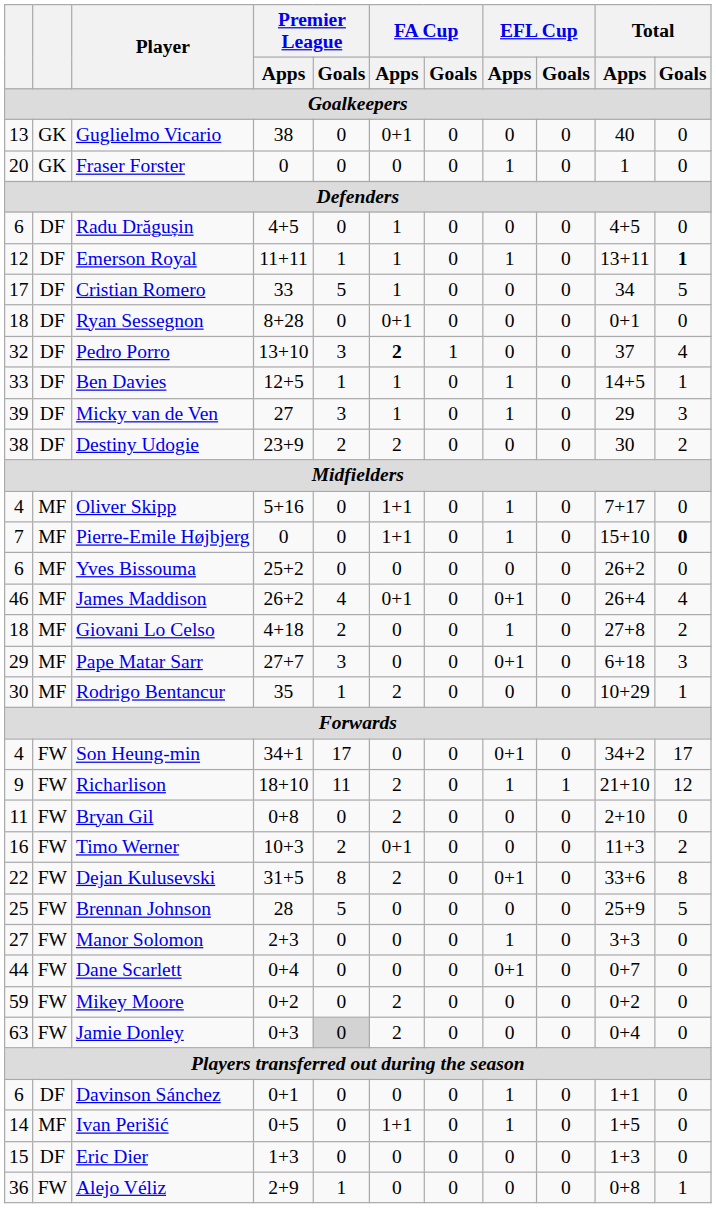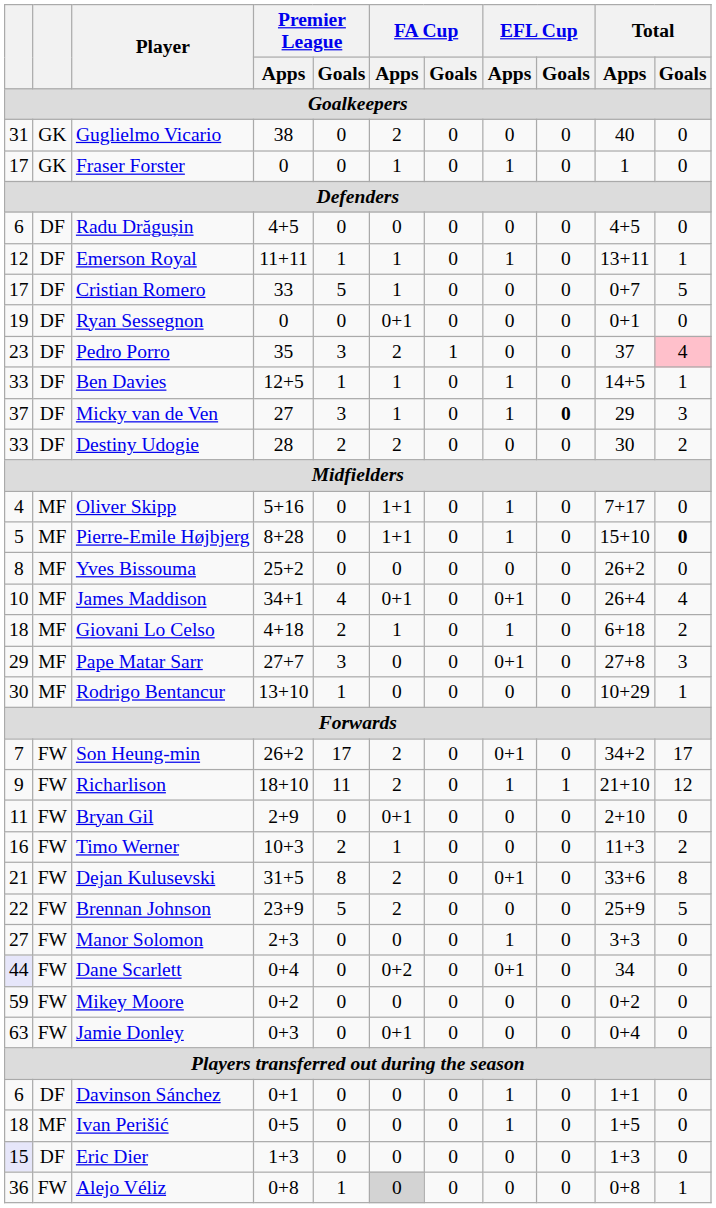Guglielmo Vicario | column 1: 13 -> 31
Guglielmo Vicario | FA Cup / Apps: 0+1 -> 2
Fraser Forster | column 1: 20 -> 17
Fraser Forster | FA Cup / Apps: 0 -> 1
Radu Drăgușin | FA Cup / Apps: 1 -> 0
Emerson Royal | Total / Goals: bold -> normal
Cristian Romero | Total / Apps: 34 -> 0+7
Ryan Sessegnon | column 1: 18 -> 19
Ryan Sessegnon | Premier League / Apps: 8+28 -> 0
Pedro Porro | column 1: 32 -> 23
Pedro Porro | Premier League / Apps: 13+10 -> 35
Pedro Porro | FA Cup / Apps: bold -> normal
Pedro Porro | Total / Goals: no background -> pink background
Micky van de Ven | column 1: 39 -> 37
Micky van de Ven | EFL Cup / Goals: normal -> bold
Destiny Udogie | column 1: 38 -> 33
Destiny Udogie | Premier League / Apps: 23+9 -> 28
Pierre-Emile Højbjerg | column 1: 7 -> 5
Pierre-Emile Højbjerg | Premier League / Apps: 0 -> 8+28
Yves Bissouma | column 1: 6 -> 8
James Maddison | column 1: 46 -> 10
James Maddison | Premier League / Apps: 26+2 -> 34+1
Giovani Lo Celso | FA Cup / Apps: 0 -> 1
Giovani Lo Celso | Total / Apps: 27+8 -> 6+18
Pape Matar Sarr | Total / Apps: 6+18 -> 27+8
Rodrigo Bentancur | Premier League / Apps: 35 -> 13+10
Rodrigo Bentancur | FA Cup / Apps: 2 -> 0
Son Heung-min | column 1: 4 -> 7
Son Heung-min | Premier League / Apps: 34+1 -> 26+2
Son Heung-min | FA Cup / Apps: 0 -> 2
Bryan Gil | Premier League / Apps: 0+8 -> 2+9
Bryan Gil | FA Cup / Apps: 2 -> 0+1
Timo Werner | FA Cup / Apps: 0+1 -> 1
Dejan Kulusevski | column 1: 22 -> 21
Brennan Johnson | column 1: 25 -> 22
Brennan Johnson | Premier League / Apps: 28 -> 23+9
Brennan Johnson | FA Cup / Apps: 0 -> 2
Dane Scarlett | column 1: no background -> lavender background
Dane Scarlett | FA Cup / Apps: 0 -> 0+2
Dane Scarlett | Total / Apps: 0+7 -> 34
Mikey Moore | FA Cup / Apps: 2 -> 0
Jamie Donley | Premier League / Goals: lightgrey background -> no background
Jamie Donley | FA Cup / Apps: 2 -> 0+1
Ivan Perišić | column 1: 14 -> 18
Ivan Perišić | FA Cup / Apps: 1+1 -> 0
Eric Dier | column 1: no background -> lavender background
Alejo Véliz | Premier League / Apps: 2+9 -> 0+8
Alejo Véliz | FA Cup / Apps: no background -> lightgrey background
